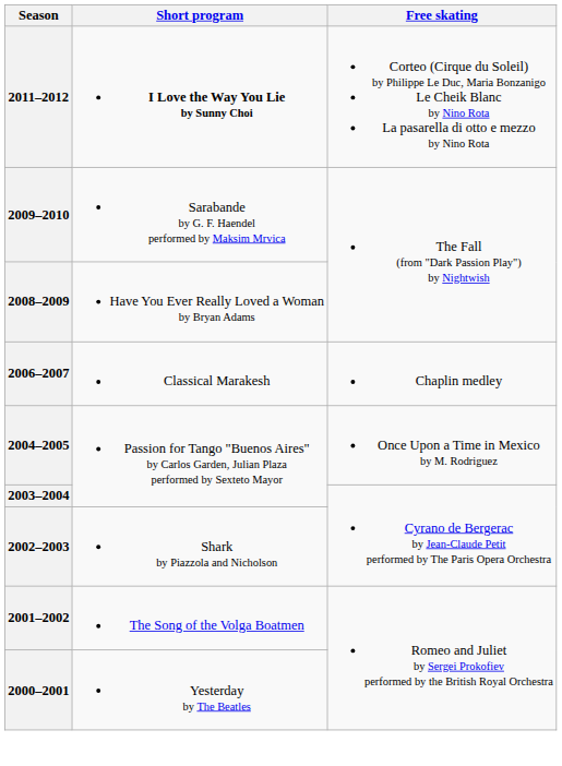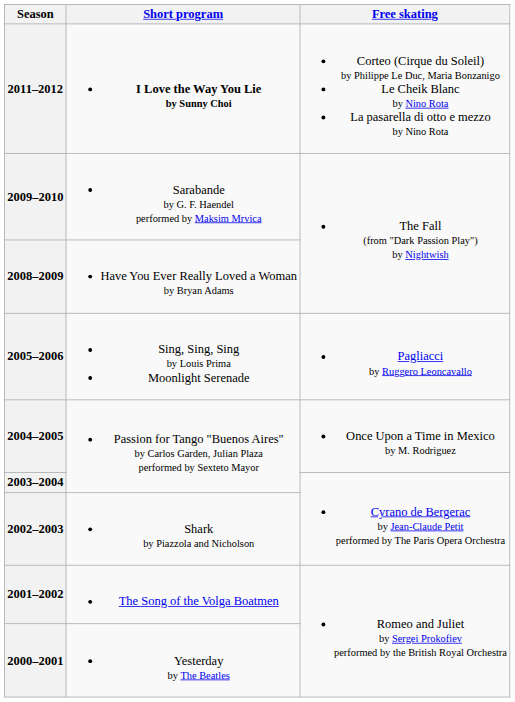- row: 2006–2007 | Classical Marakesh | Chaplin medley
+ row: 2005–2006 | Sing, Sing, Sing by Louis Prima Moonlight Serenade | Pagliacci by Ruggero Leoncavallo
